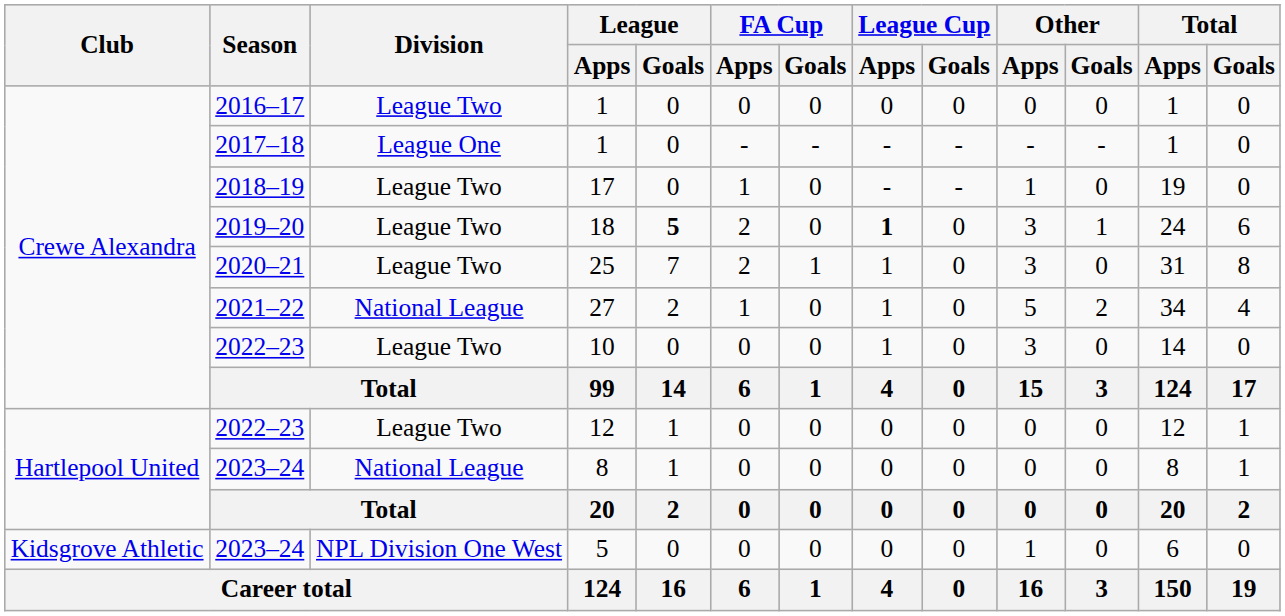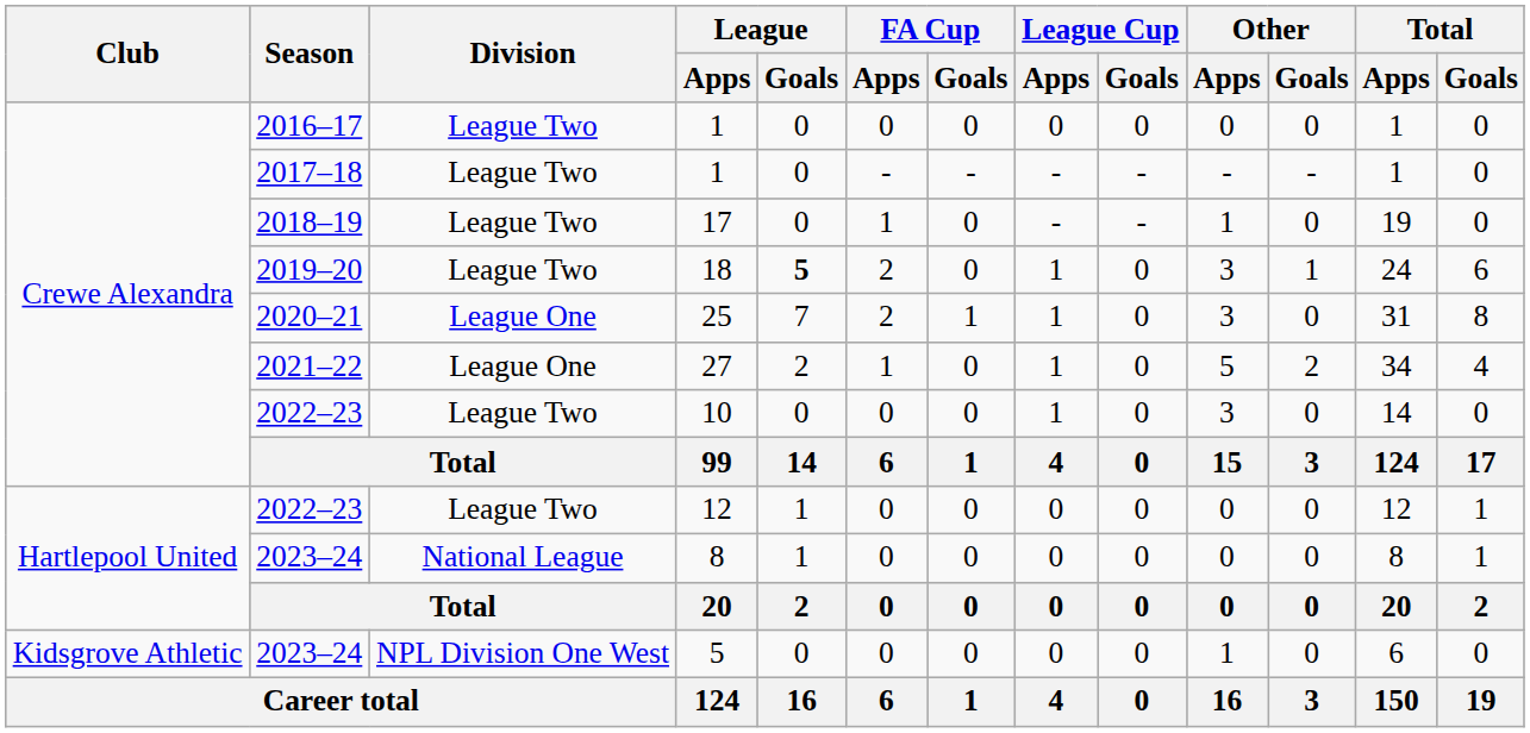2017–18 / 1 | Division: League One -> League Two
18 | League Cup / Apps: bold -> normal
25 | Division: League Two -> League One
27 | Division: National League -> League One
